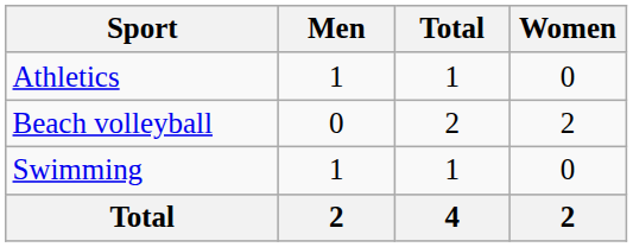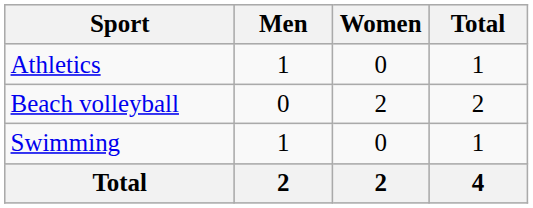columns swapped: Women <-> Total
